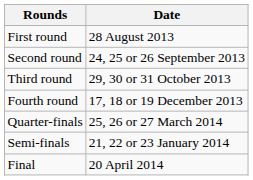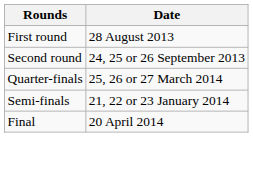- row: Third round | 29, 30 or 31 October 2013
- row: Fourth round | 17, 18 or 19 December 2013
